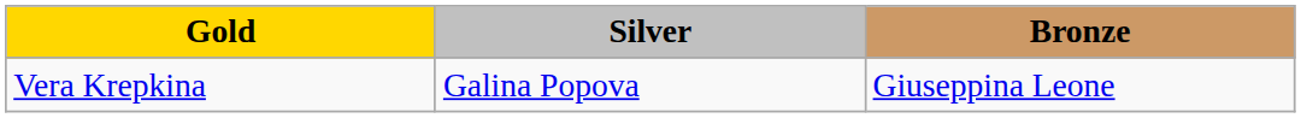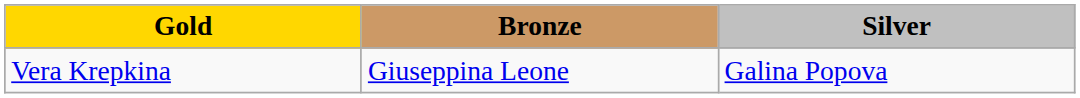columns swapped: Silver <-> Bronze
